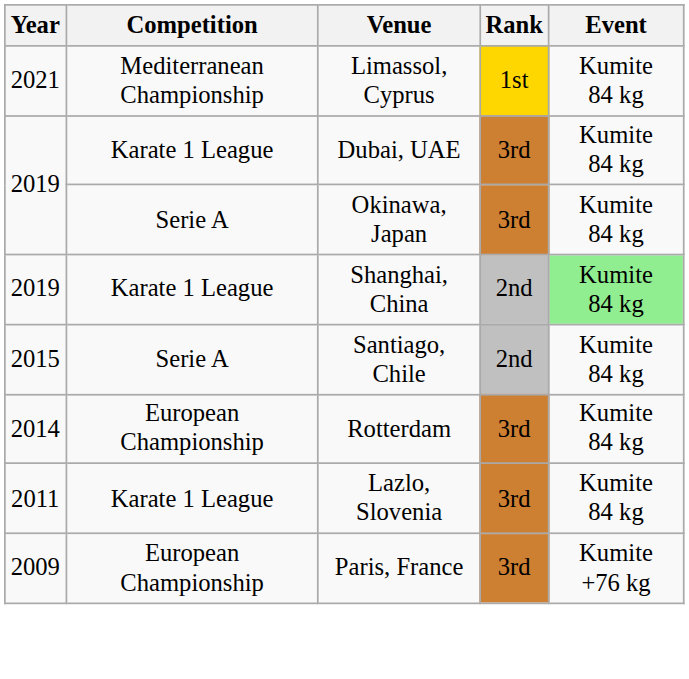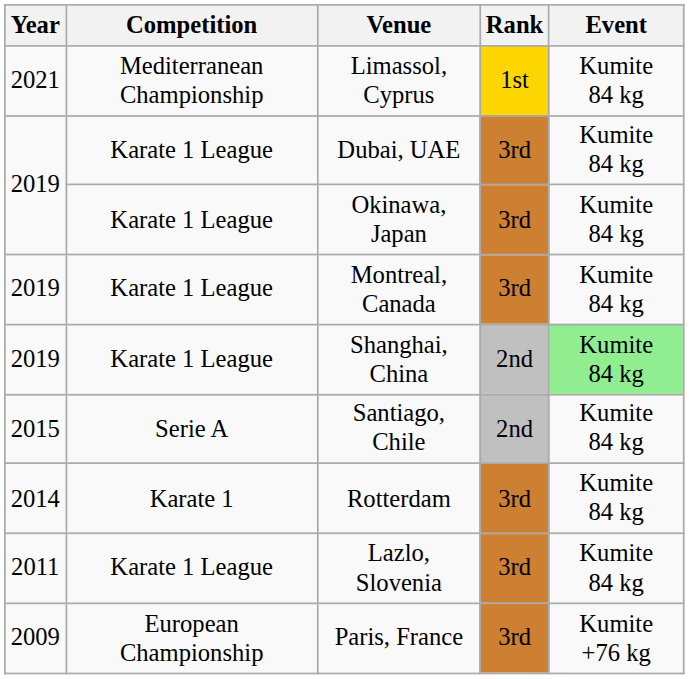Okinawa, Japan | Competition: Serie A -> Karate 1 League
+ row: 2019 | Karate 1 League | Montreal, Canada | 3rd | Kumite 84 kg
Rotterdam | Competition: European Championship -> Karate 1
